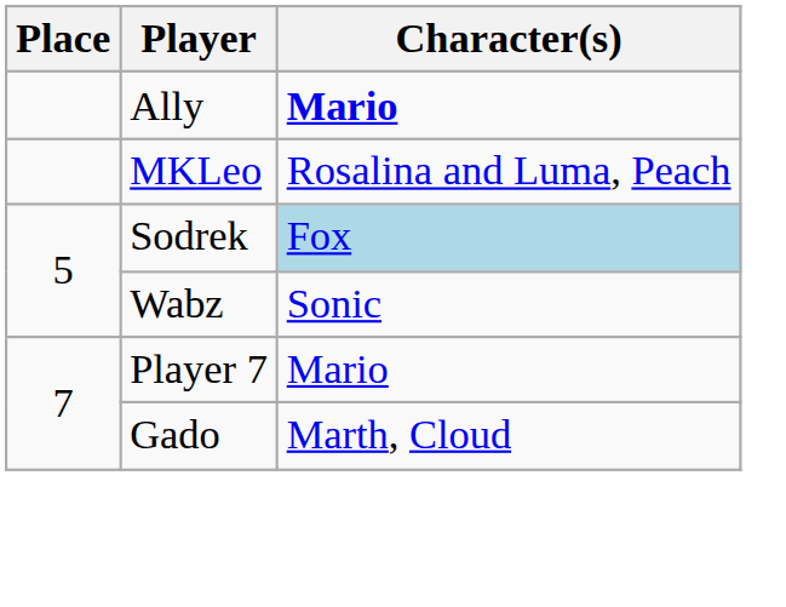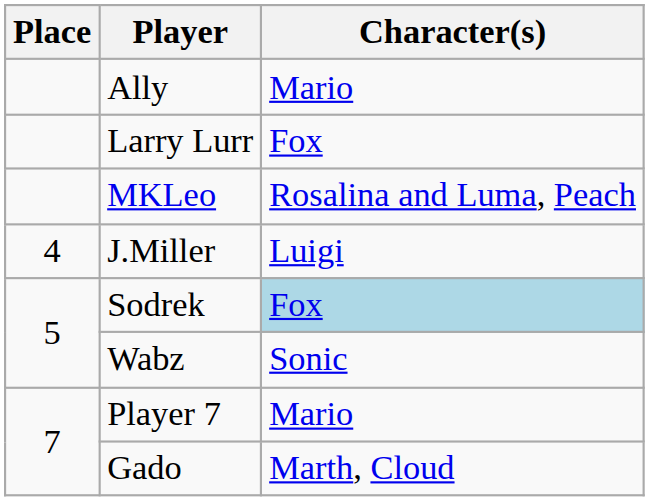Ally | Character(s): bold -> normal
+ row: Larry Lurr | Fox
+ row: 4 | J.Miller | Luigi
